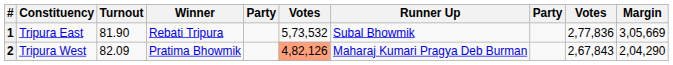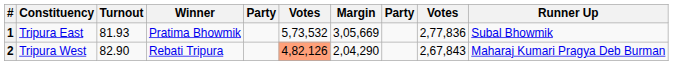columns swapped: Runner Up <-> Margin
1 | Turnout: 81.90 -> 81.93
1 | Winner: Rebati Tripura -> Pratima Bhowmik
2 | Turnout: 82.09 -> 82.90
2 | Winner: Pratima Bhowmik -> Rebati Tripura
